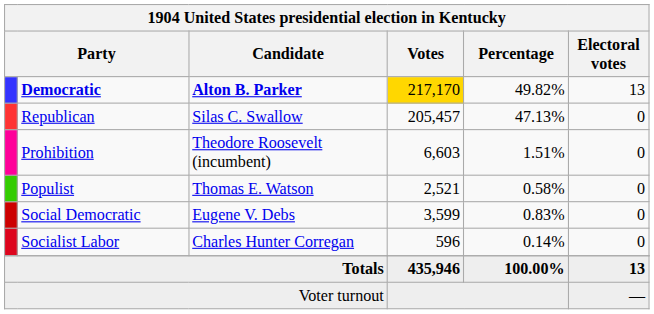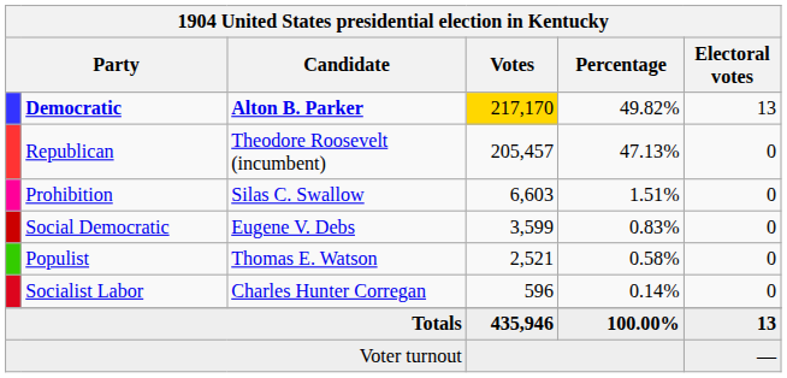Republican | Candidate: Silas C. Swallow -> Theodore Roosevelt (incumbent)
Prohibition | Candidate: Theodore Roosevelt (incumbent) -> Silas C. Swallow
rows swapped: Social Democratic <-> Populist
